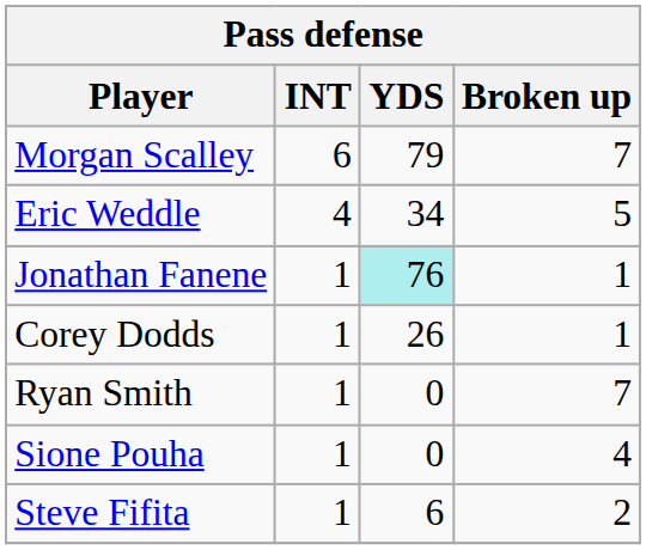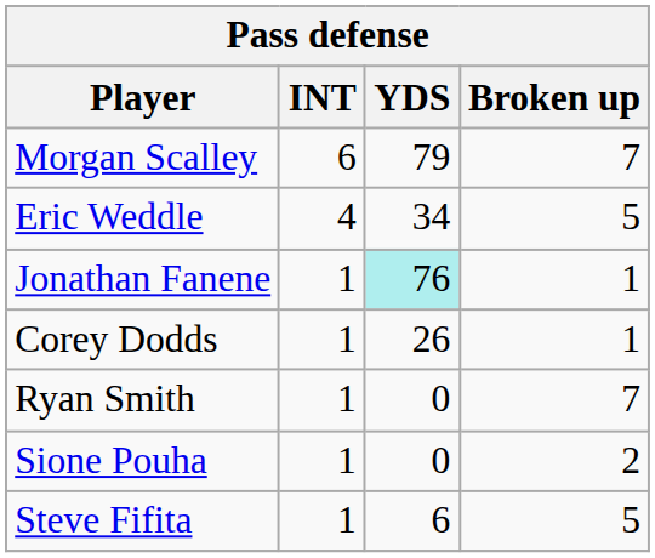Sione Pouha | Broken up: 4 -> 2
Steve Fifita | Broken up: 2 -> 5
